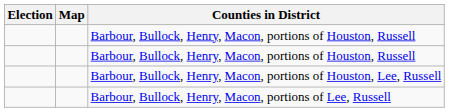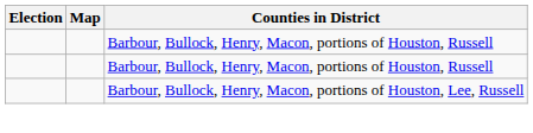- row: Barbour, Bullock, Henry, Macon, portions of Lee, Russell
